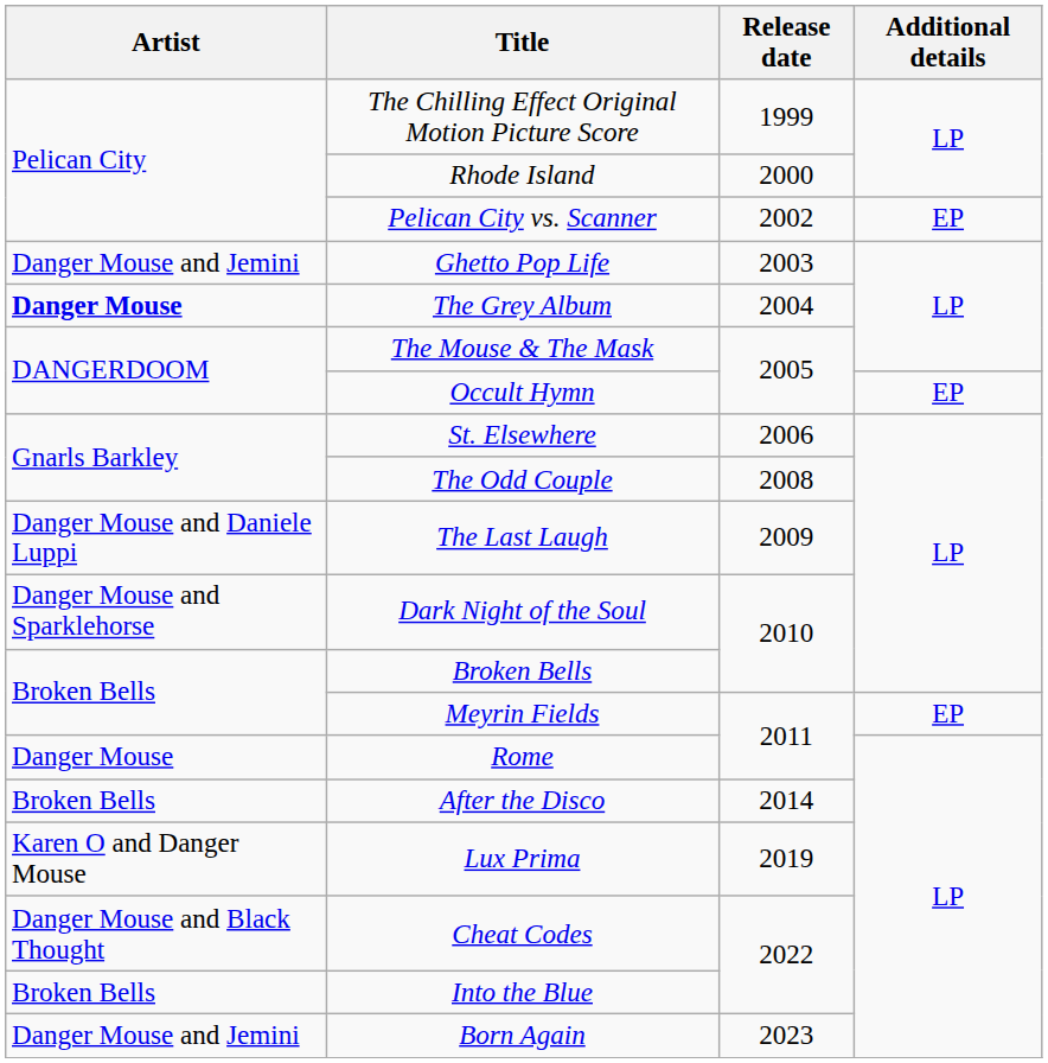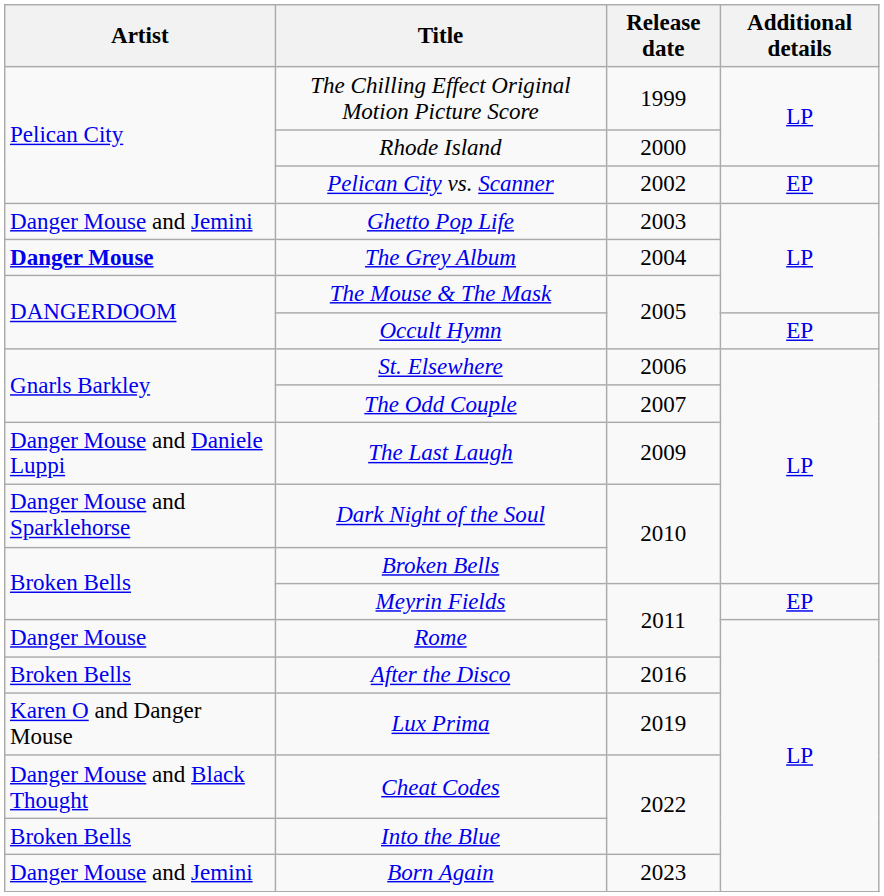The Odd Couple | Release date: 2008 -> 2007
After the Disco | Release date: 2014 -> 2016
